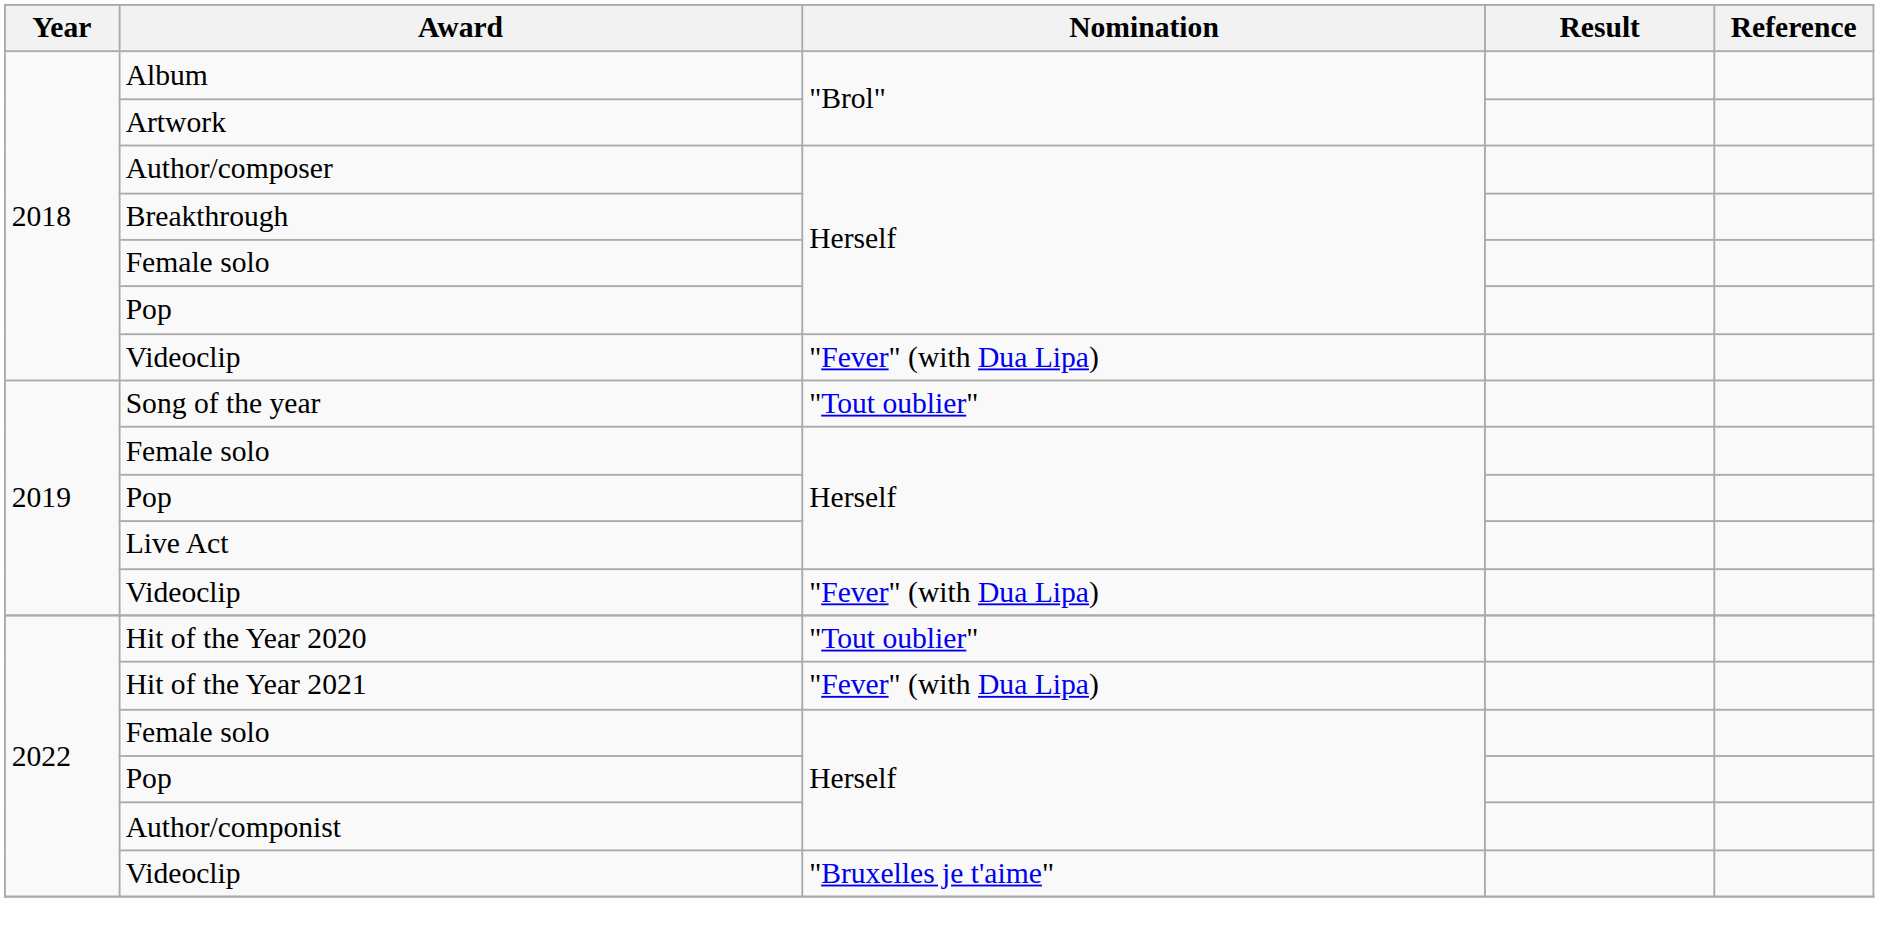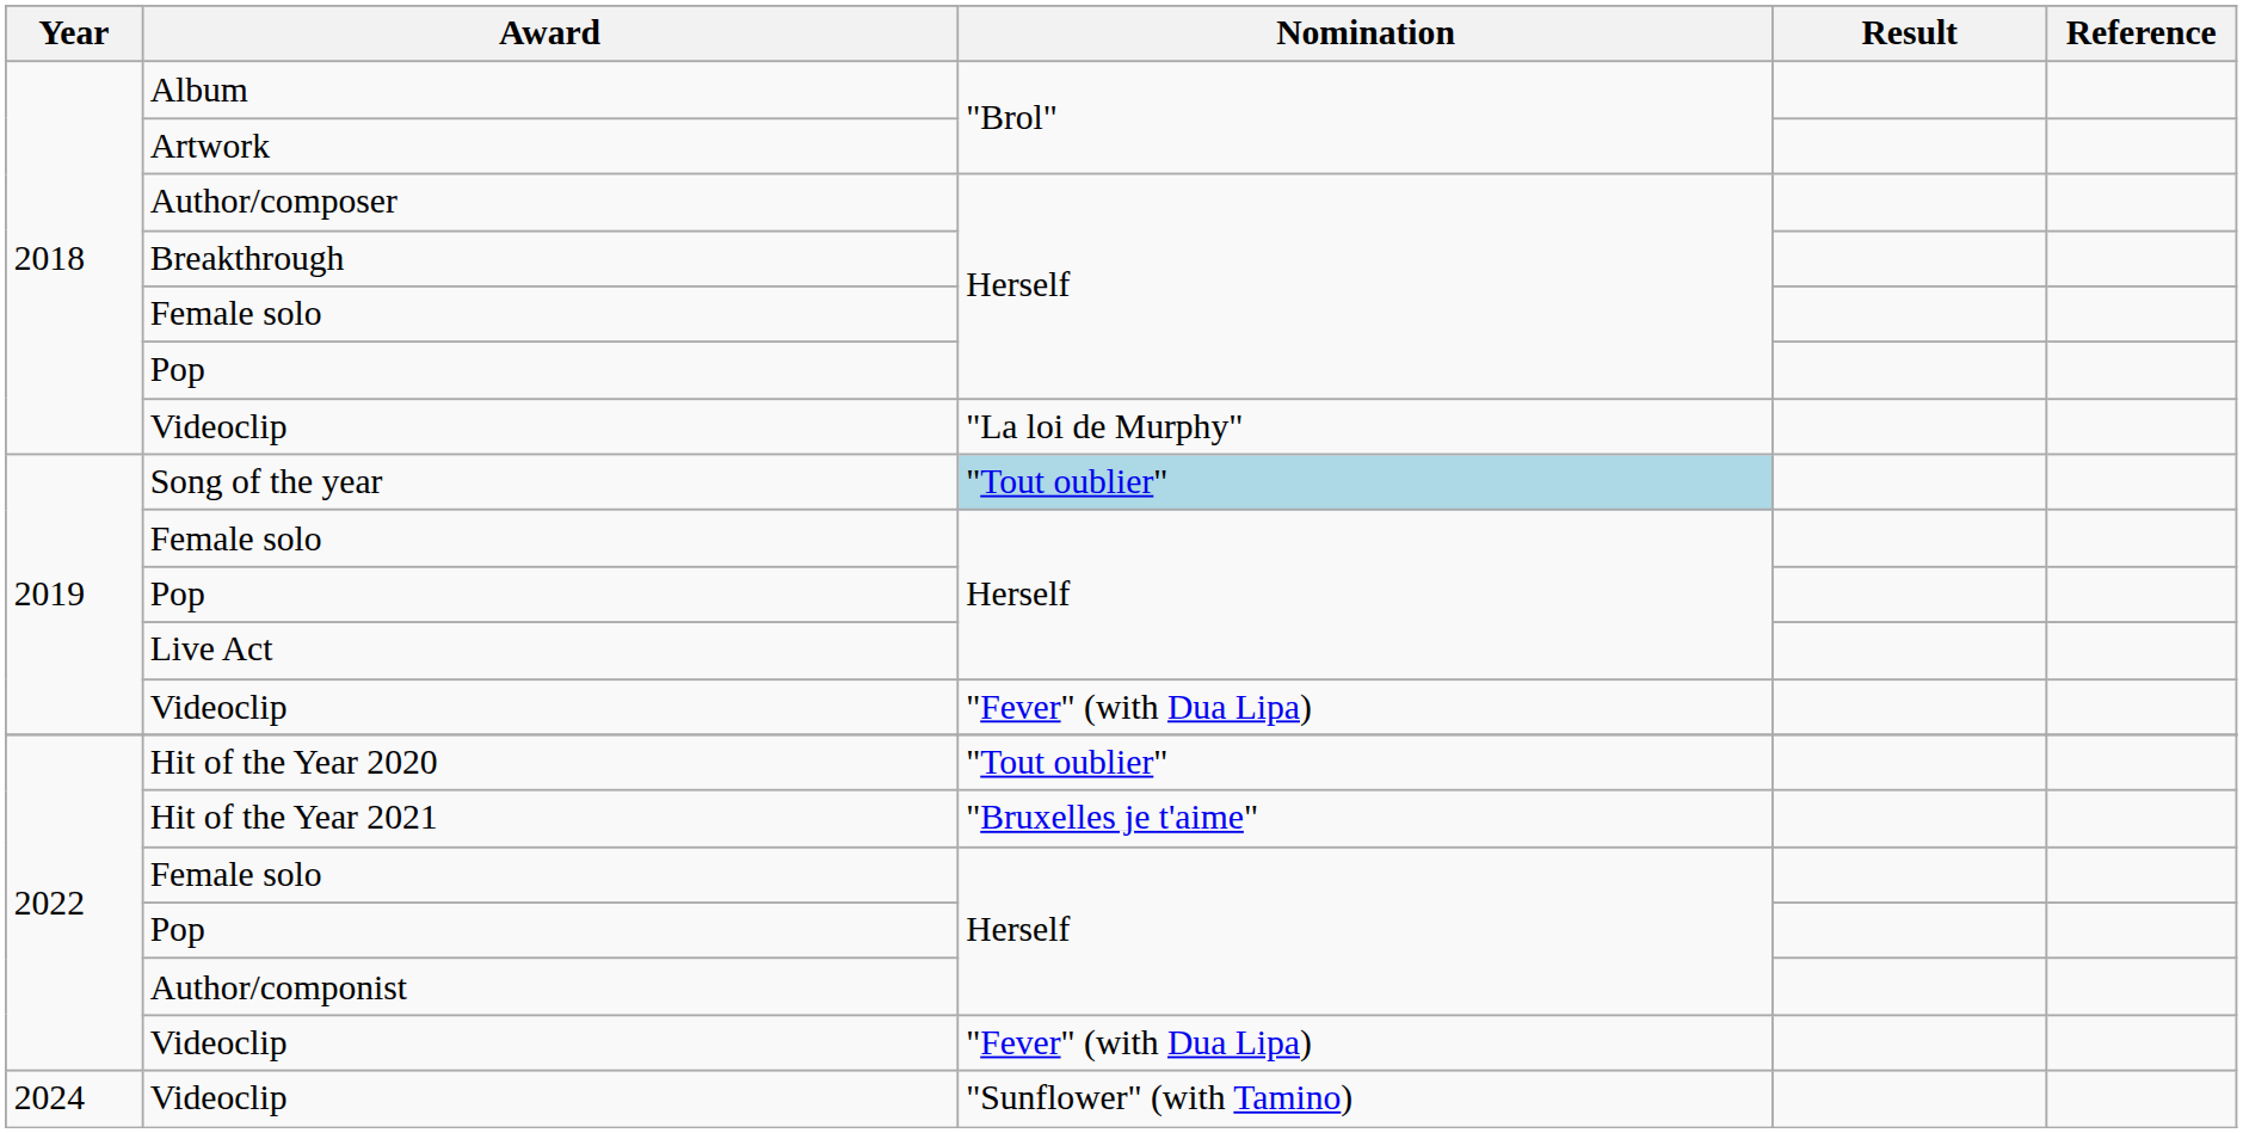2018 / Videoclip | Nomination: "Fever" (with Dua Lipa) -> "La loi de Murphy"
Song of the year | Nomination: no background -> lightblue background
Hit of the Year 2021 | Nomination: "Fever" (with Dua Lipa) -> "Bruxelles je t'aime"
2022 / Videoclip | Nomination: "Bruxelles je t'aime" -> "Fever" (with Dua Lipa)
+ row: 2024 | Videoclip | "Sunflower" (with Tamino)
